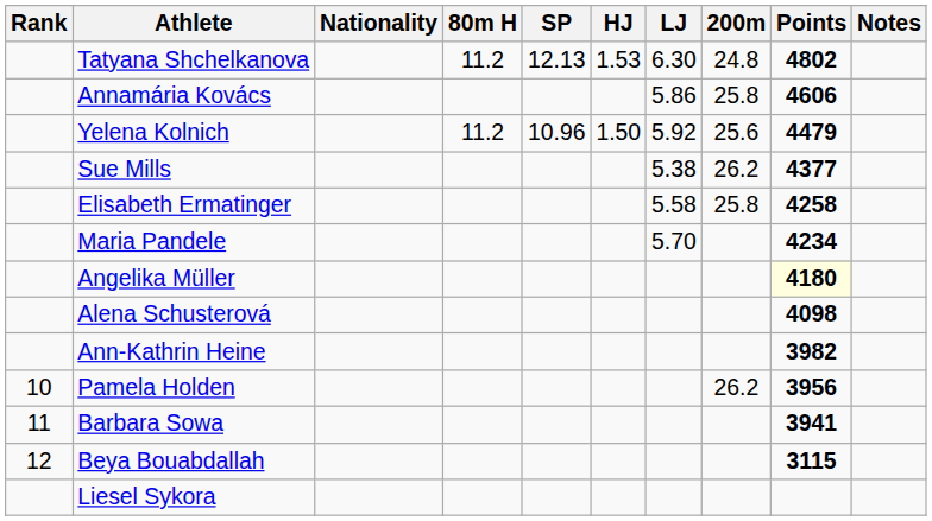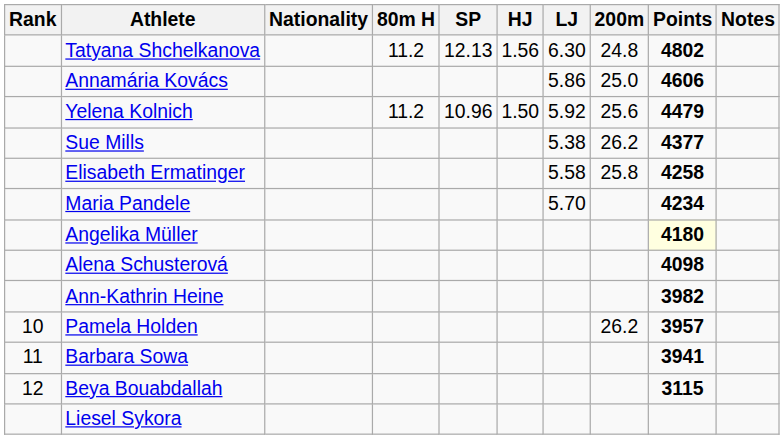Tatyana Shchelkanova | HJ: 1.53 -> 1.56
Annamária Kovács | 200m: 25.8 -> 25.0
Pamela Holden | Points: 3956 -> 3957
